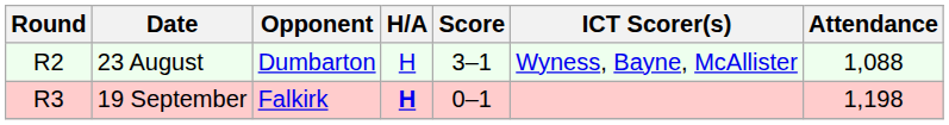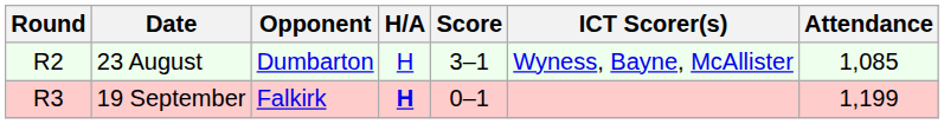23 August | Attendance: 1,088 -> 1,085
19 September | Attendance: 1,198 -> 1,199
